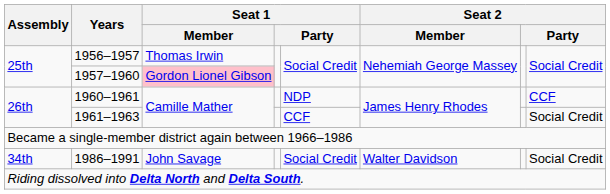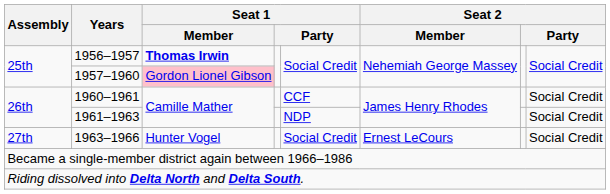1956–1957 | Seat 1 / Member: normal -> bold
1960–1961 | column 5: NDP -> CCF
1960–1961 | column 8: CCF -> Social Credit
1961–1963 | column 5: CCF -> NDP
+ row: 27th | 1963–1966 | Hunter Vogel | Social Credit | Ernest LeCours | Social Credit
- row: 34th | 1986–1991 | John Savage | Social Credit | Walter Davidson | Social Credit
